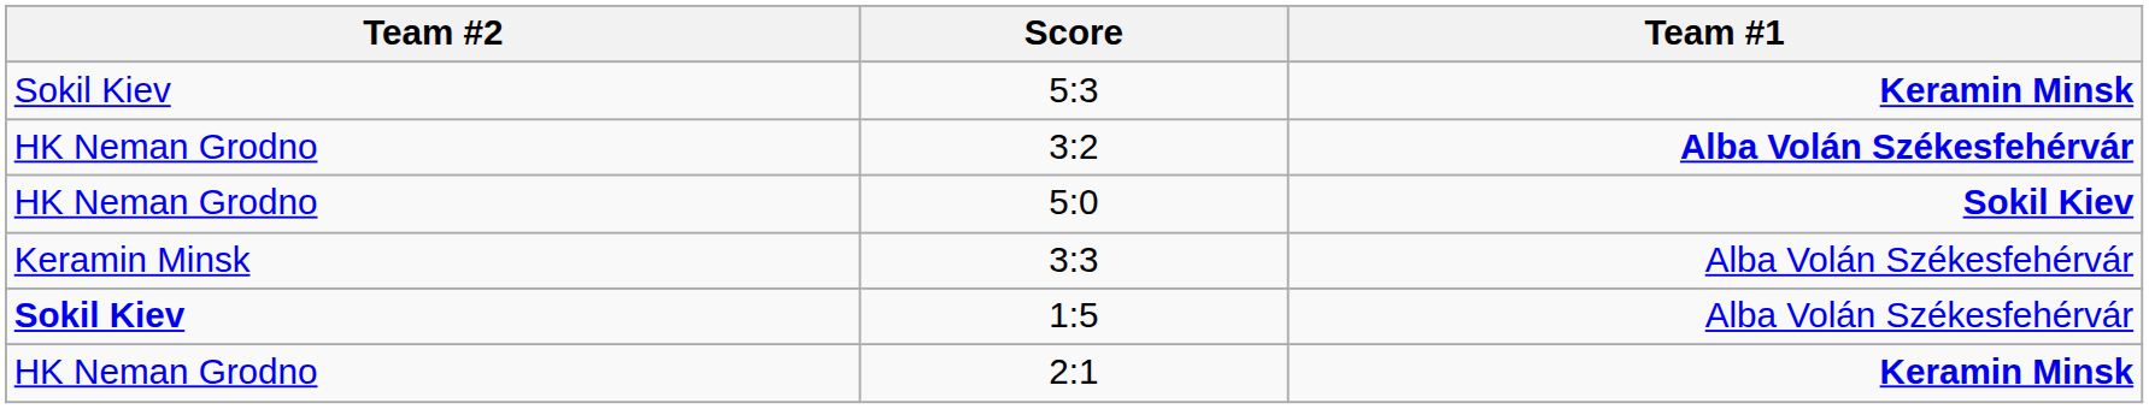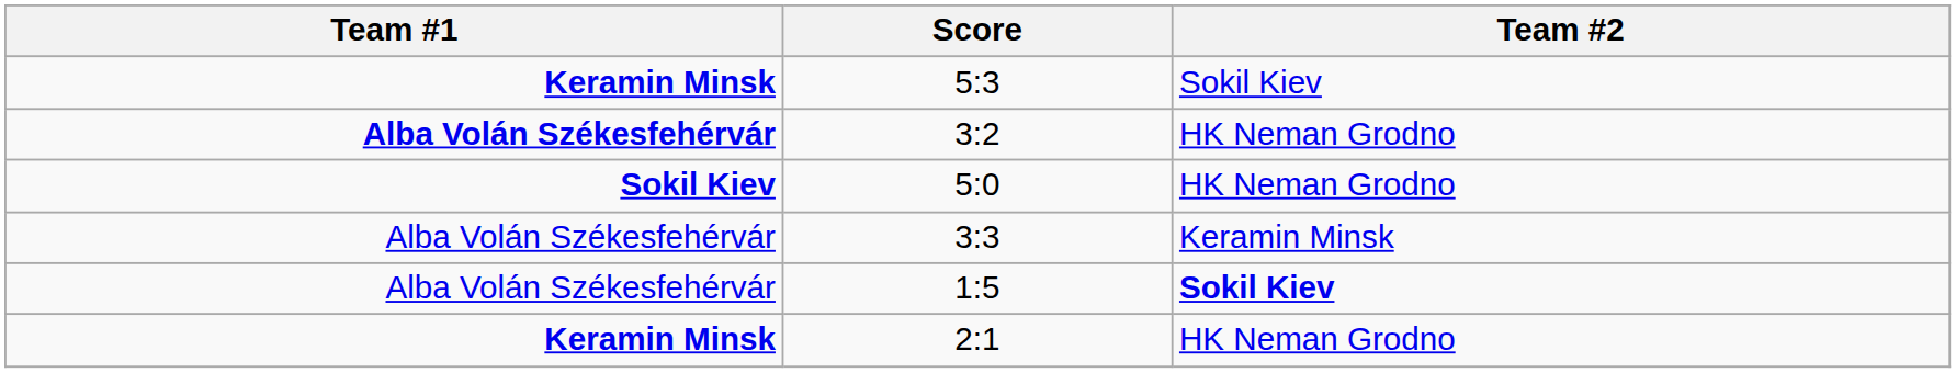columns swapped: Team #1 <-> Team #2
